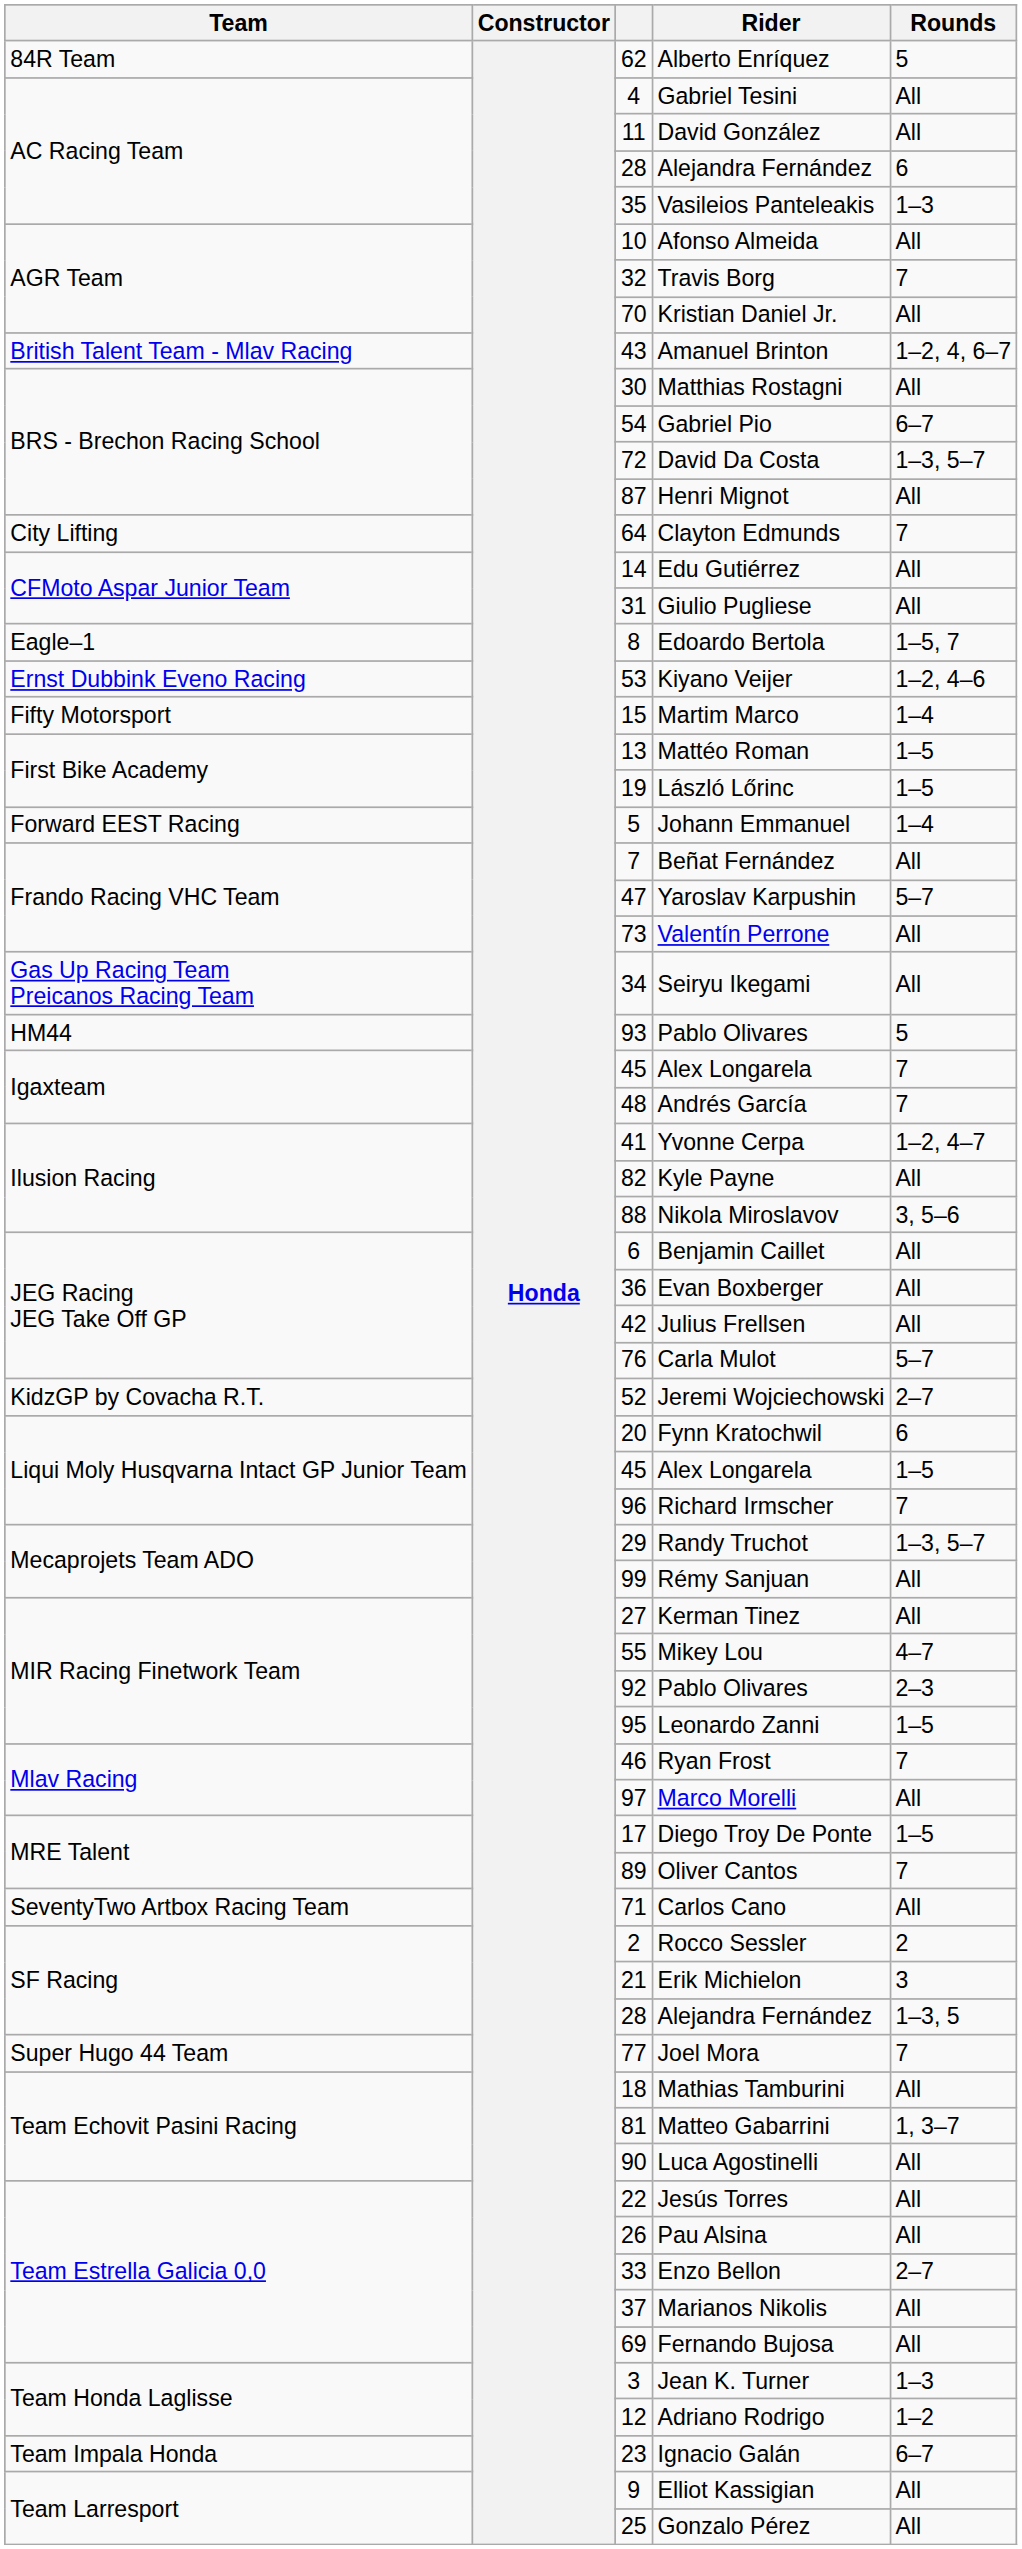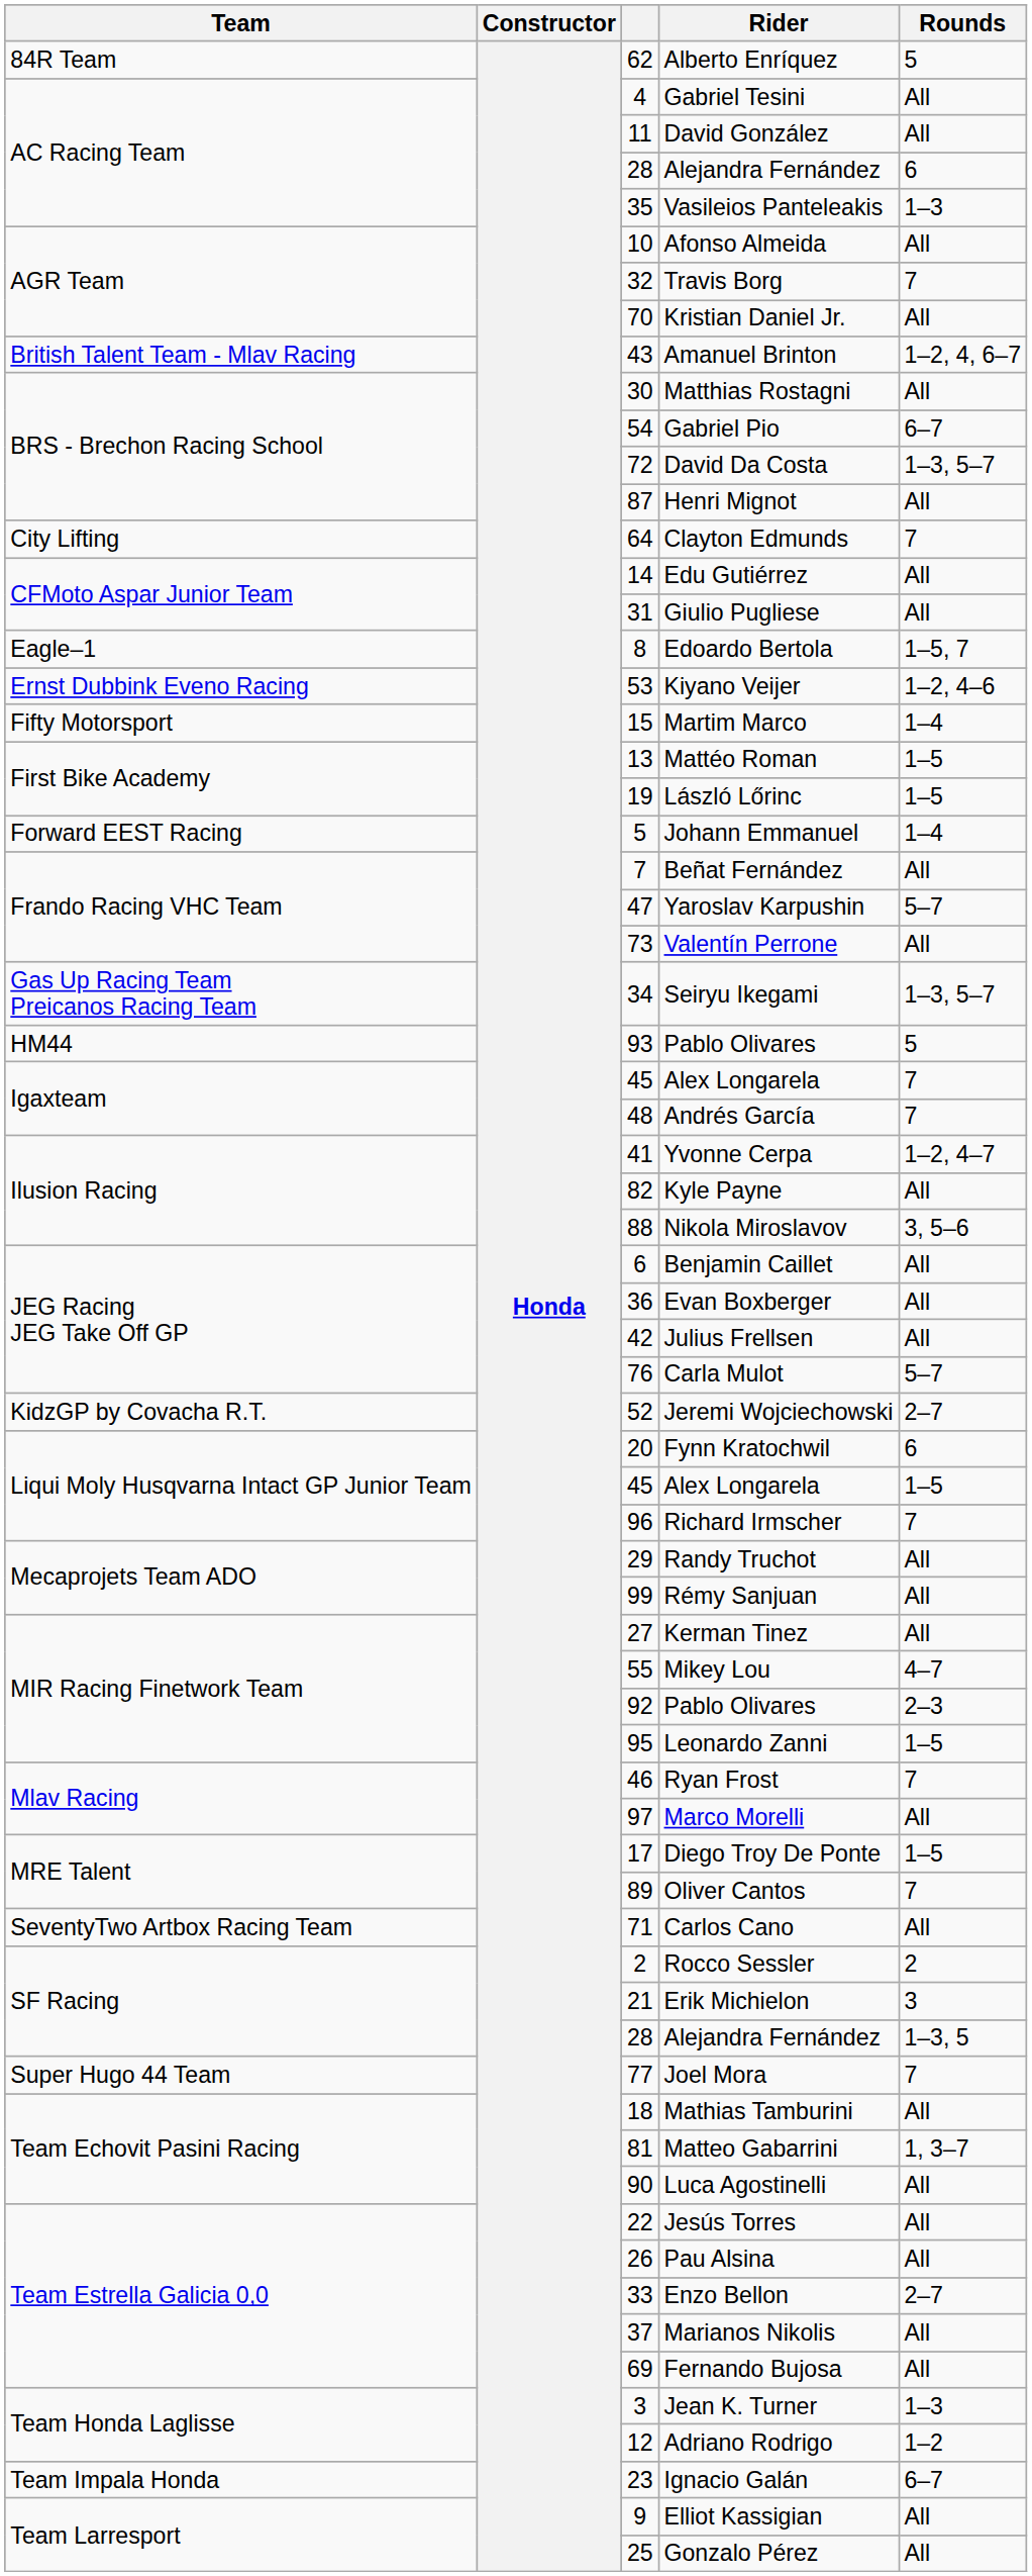Seiryu Ikegami | Rounds: All -> 1–3, 5–7
Randy Truchot | Rounds: 1–3, 5–7 -> All
